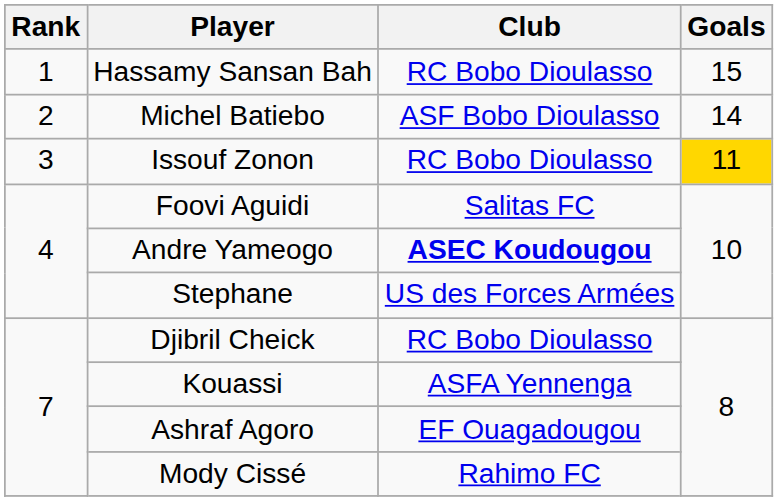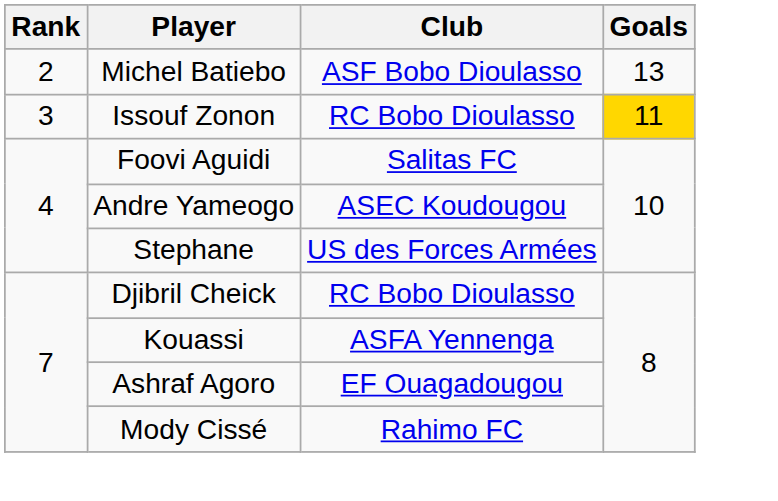- row: 1 | Hassamy Sansan Bah | RC Bobo Dioulasso | 15
Michel Batiebo | Goals: 14 -> 13
Andre Yameogo | Club: bold -> normal
